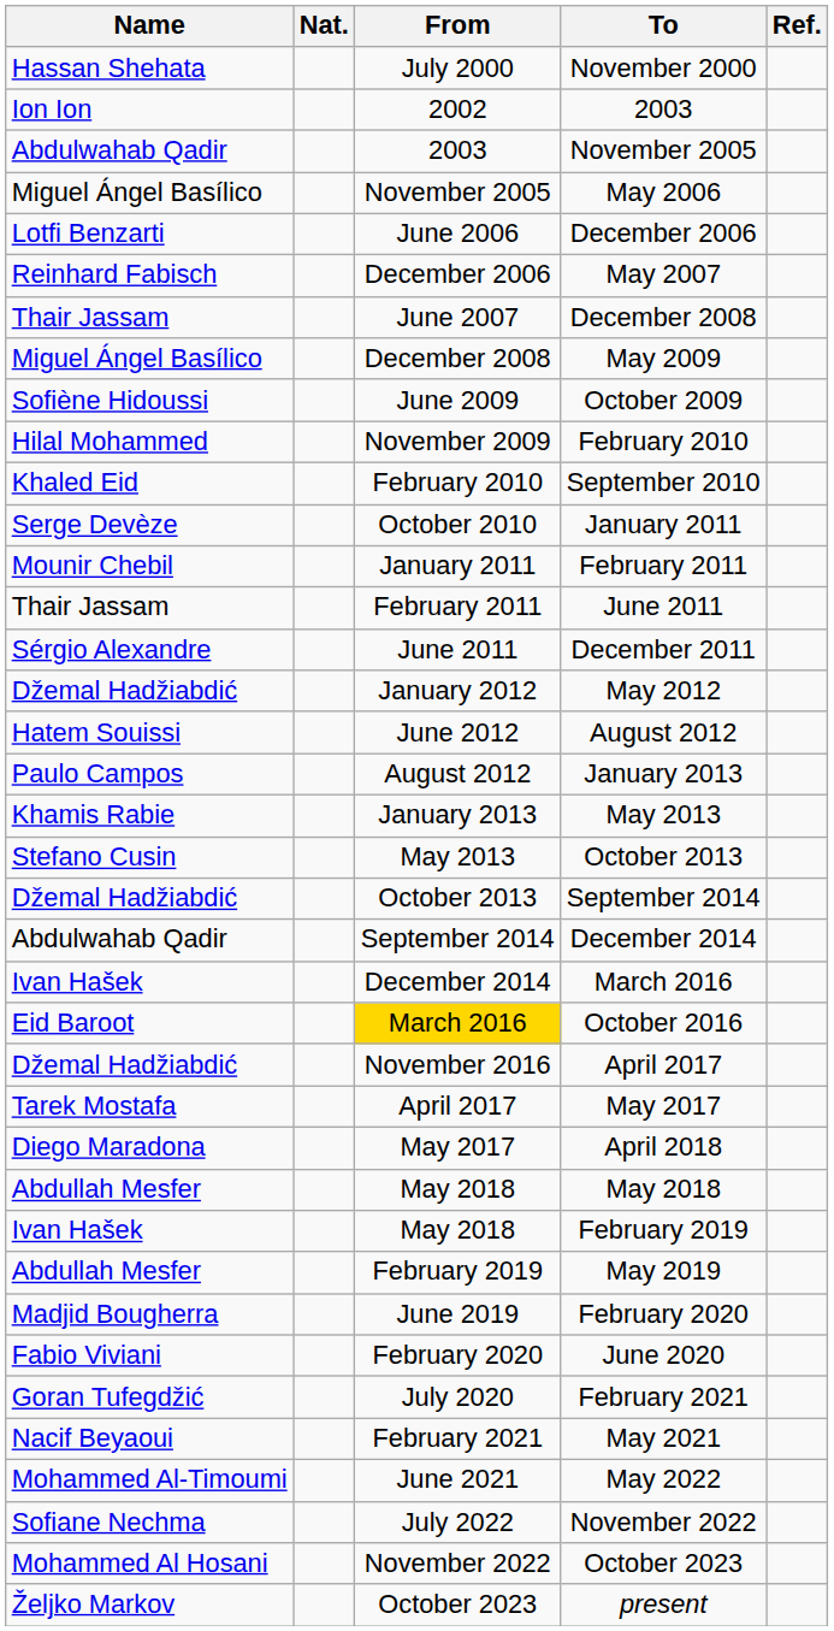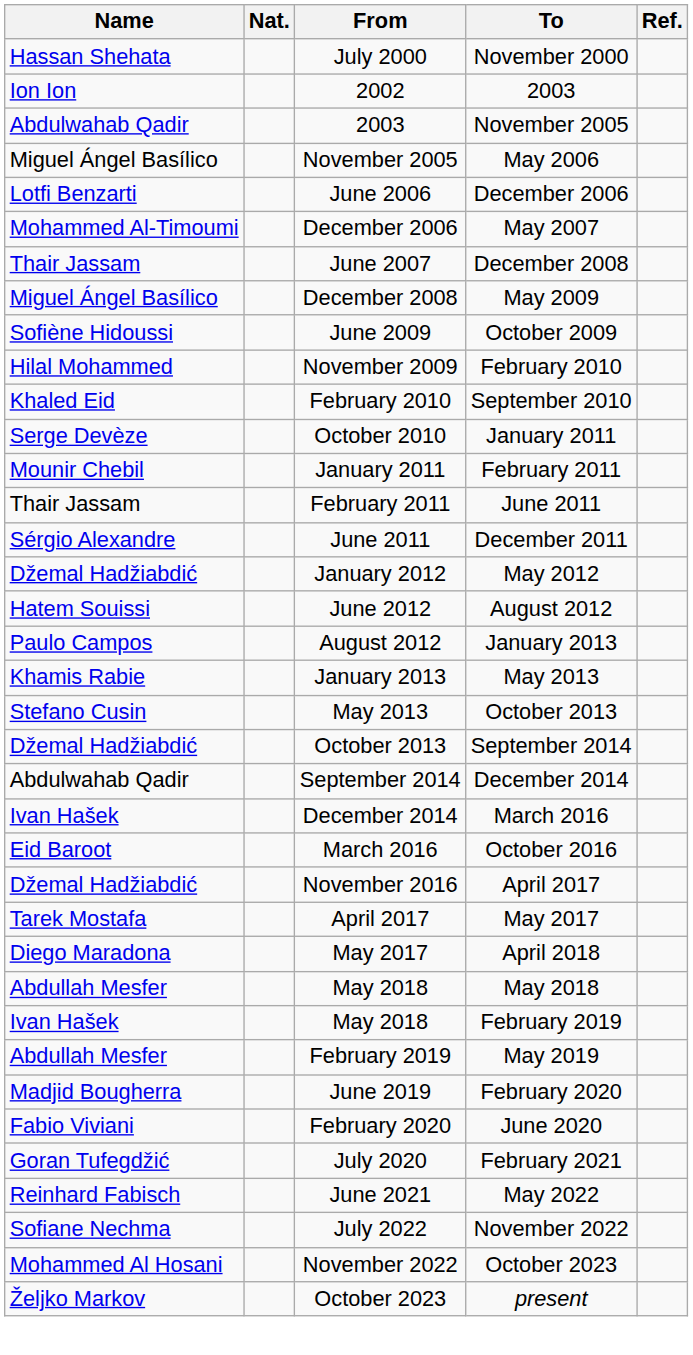May 2007 | Name: Reinhard Fabisch -> Mohammed Al-Timoumi
October 2016 | From: gold background -> no background
- row: Nacif Beyaoui | February 2021 | May 2021
May 2022 | Name: Mohammed Al-Timoumi -> Reinhard Fabisch
